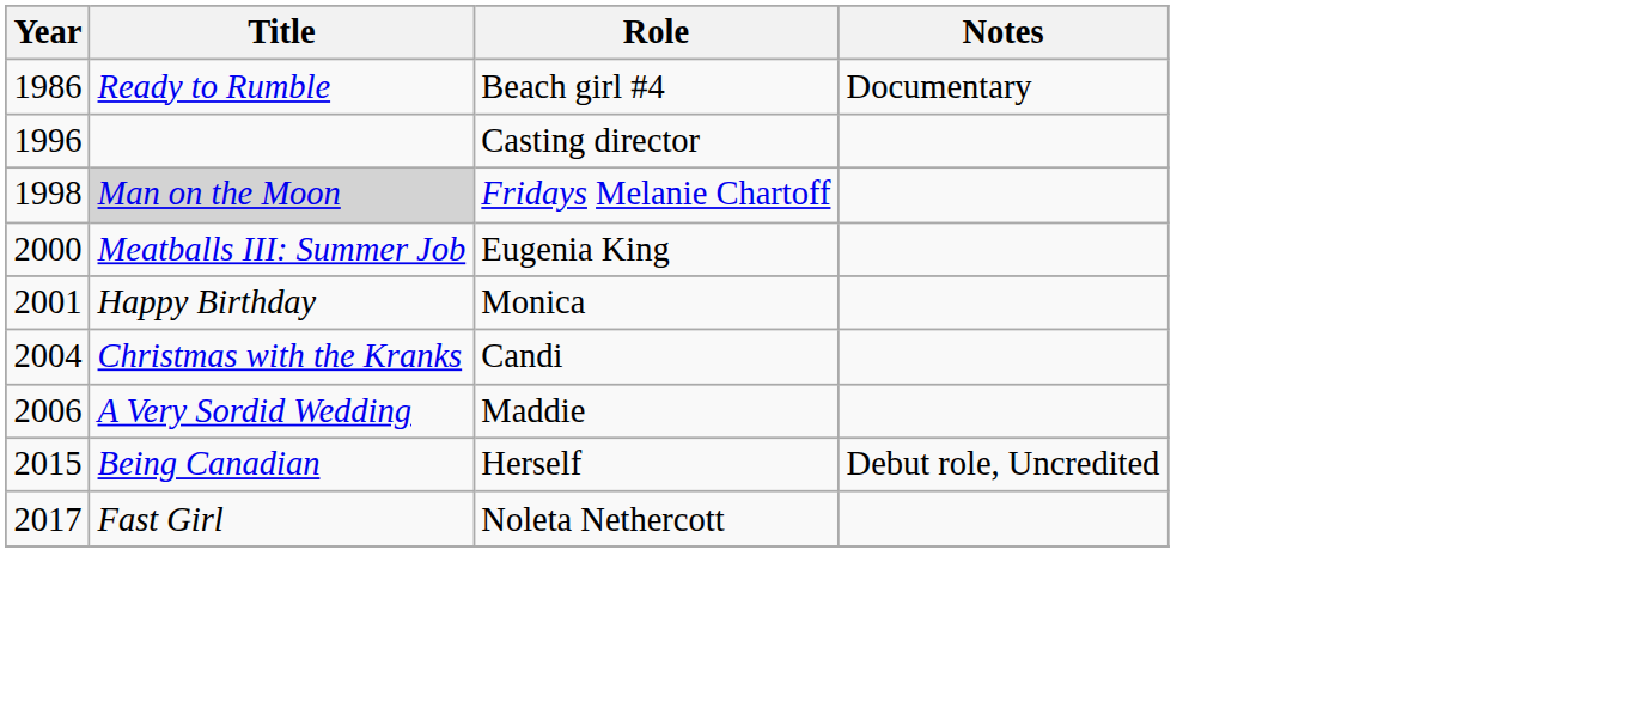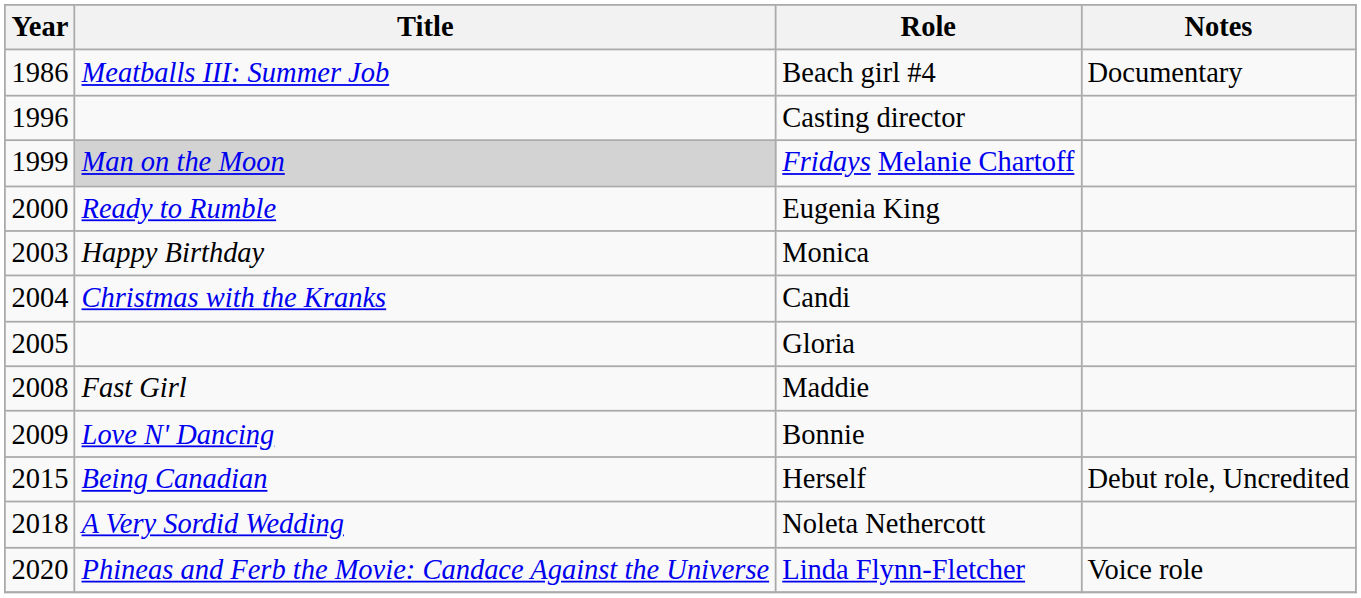Beach girl #4 | Title: Ready to Rumble -> Meatballs III: Summer Job
Fridays Melanie Chartoff | Year: 1998 -> 1999
Eugenia King | Title: Meatballs III: Summer Job -> Ready to Rumble
Monica | Year: 2001 -> 2003
+ row: 2005 | Gloria
Maddie | Year: 2006 -> 2008
Maddie | Title: A Very Sordid Wedding -> Fast Girl
+ row: 2009 | Love N' Dancing | Bonnie
Noleta Nethercott | Year: 2017 -> 2018
Noleta Nethercott | Title: Fast Girl -> A Very Sordid Wedding
+ row: 2020 | Phineas and Ferb the Movie: Candace Against the Universe | Linda Flynn-Fletcher | Voice role
